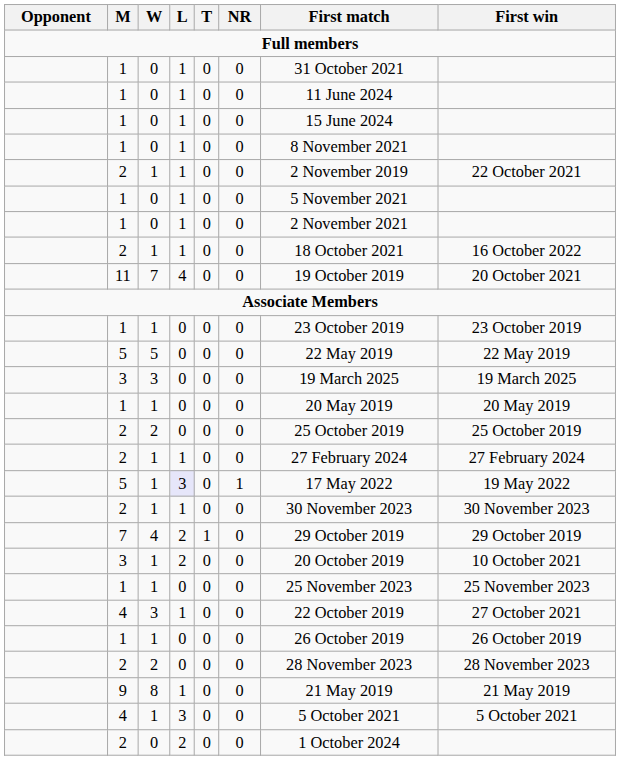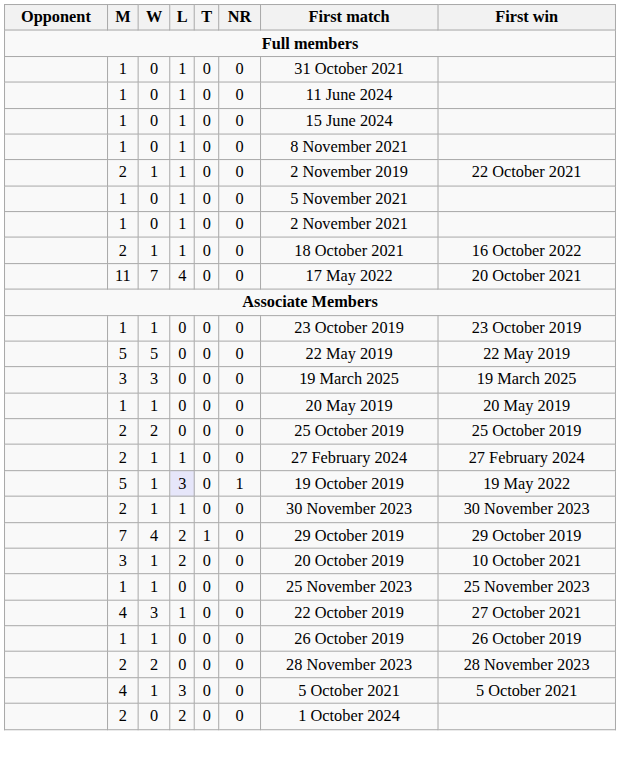11 | First match: 19 October 2019 -> 17 May 2022
5 / 1 | First match: 17 May 2022 -> 19 October 2019
- row: 9 | 8 | 1 | 0 | 0 | 21 May 2019 | 21 May 2019
